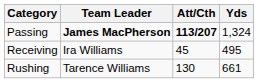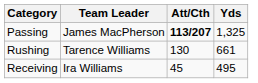Passing | Team Leader: bold -> normal
Passing | Yds: 1,324 -> 1,325
rows swapped: Rushing <-> Receiving
